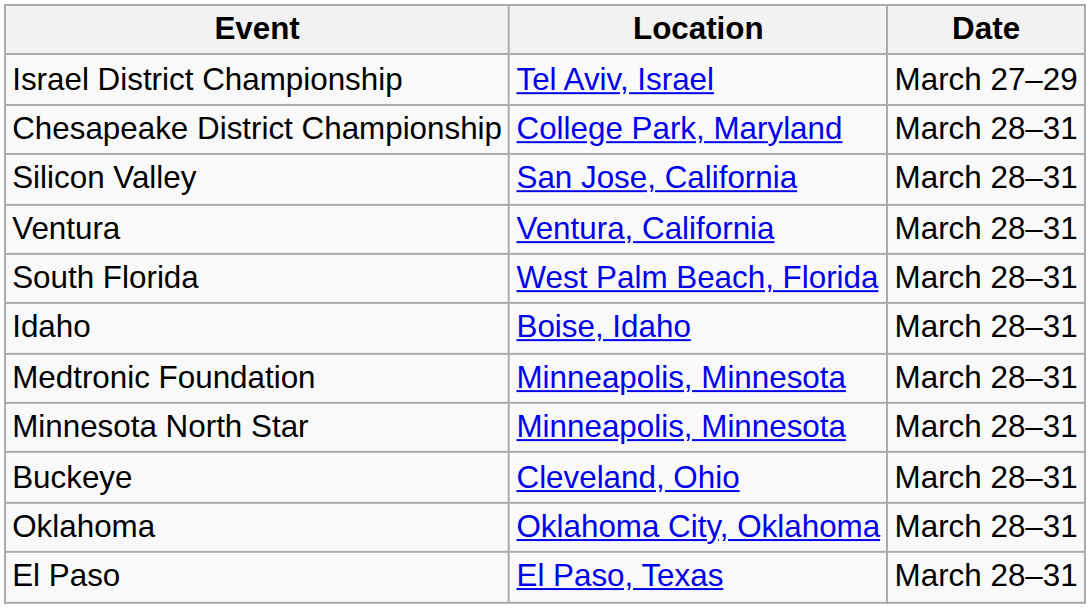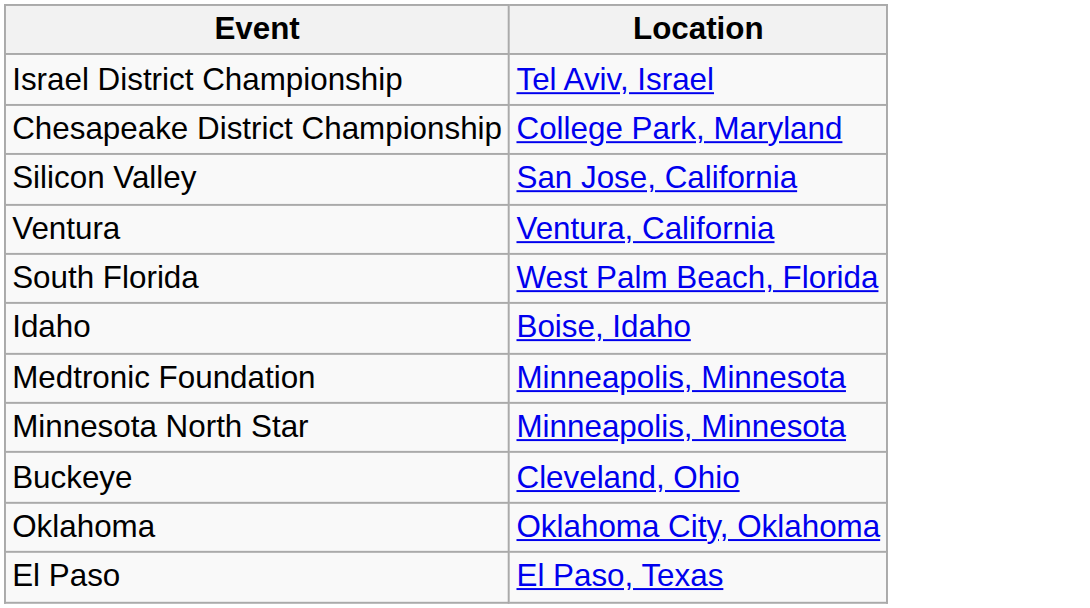- column: Date | March 27–29 | March 28–31 | March 28–31 | March 28–31 | March 28–31 | March 28–31 | March 28–31 | March 28–31 | March 28–31 | March 28–31 | March 28–31
